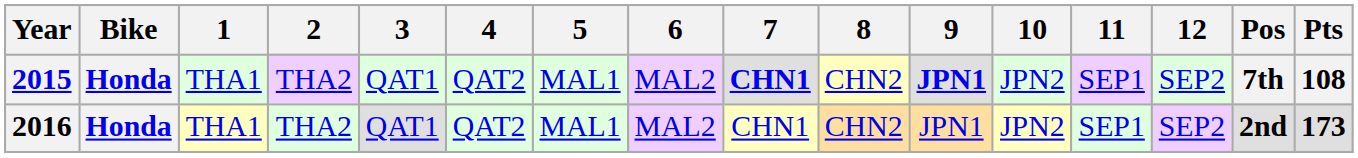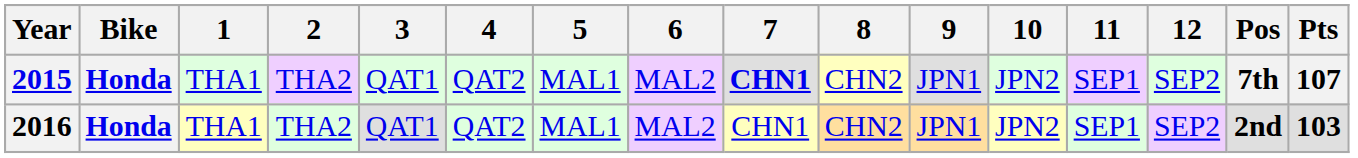2015 | 9: bold -> normal
2015 | Pts: 108 -> 107
2016 | Pts: 173 -> 103
